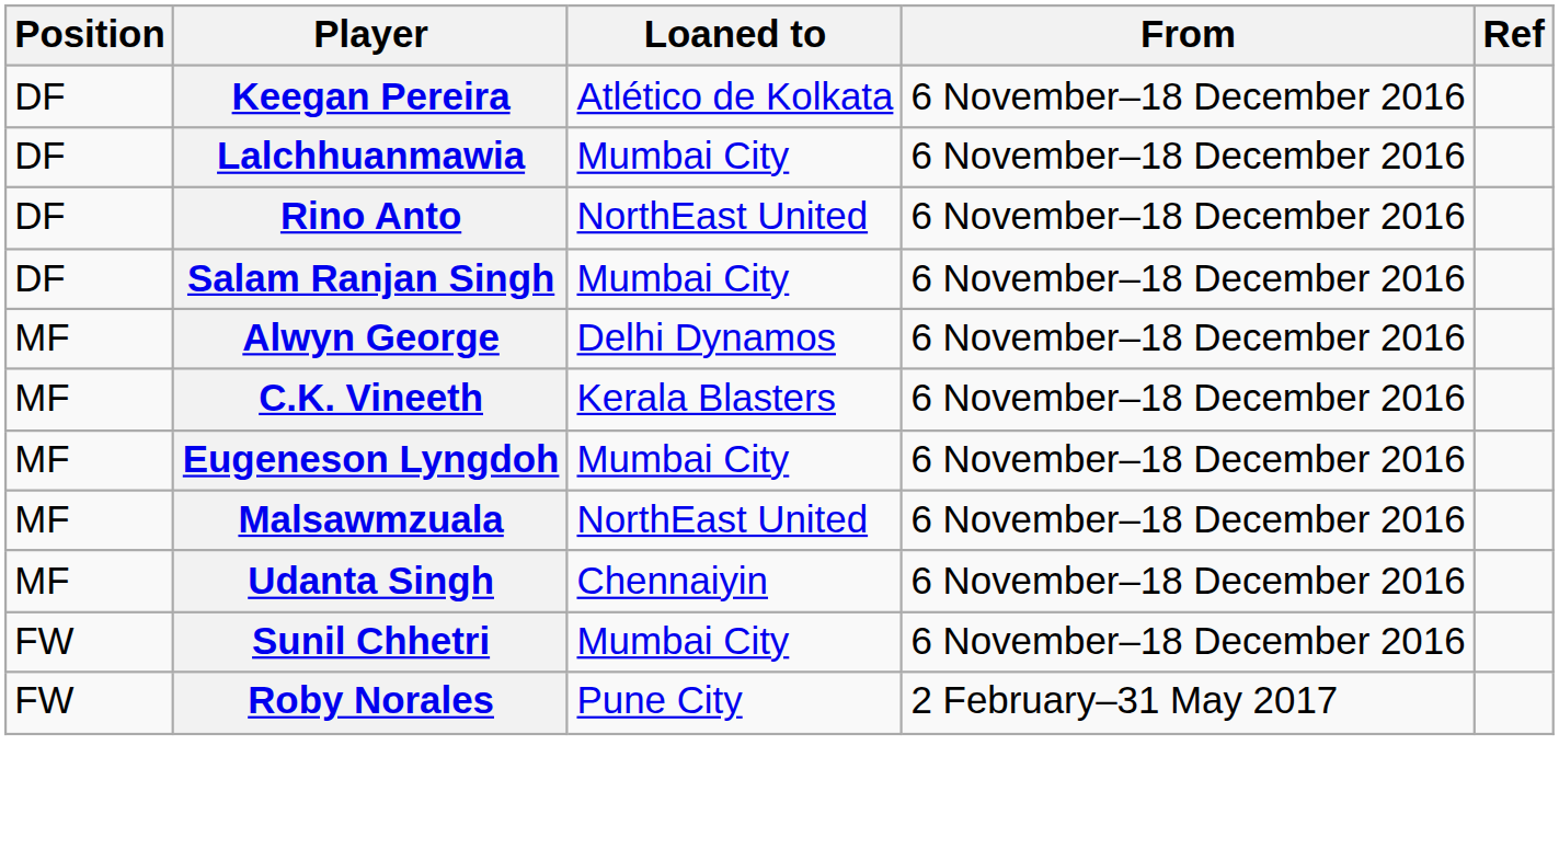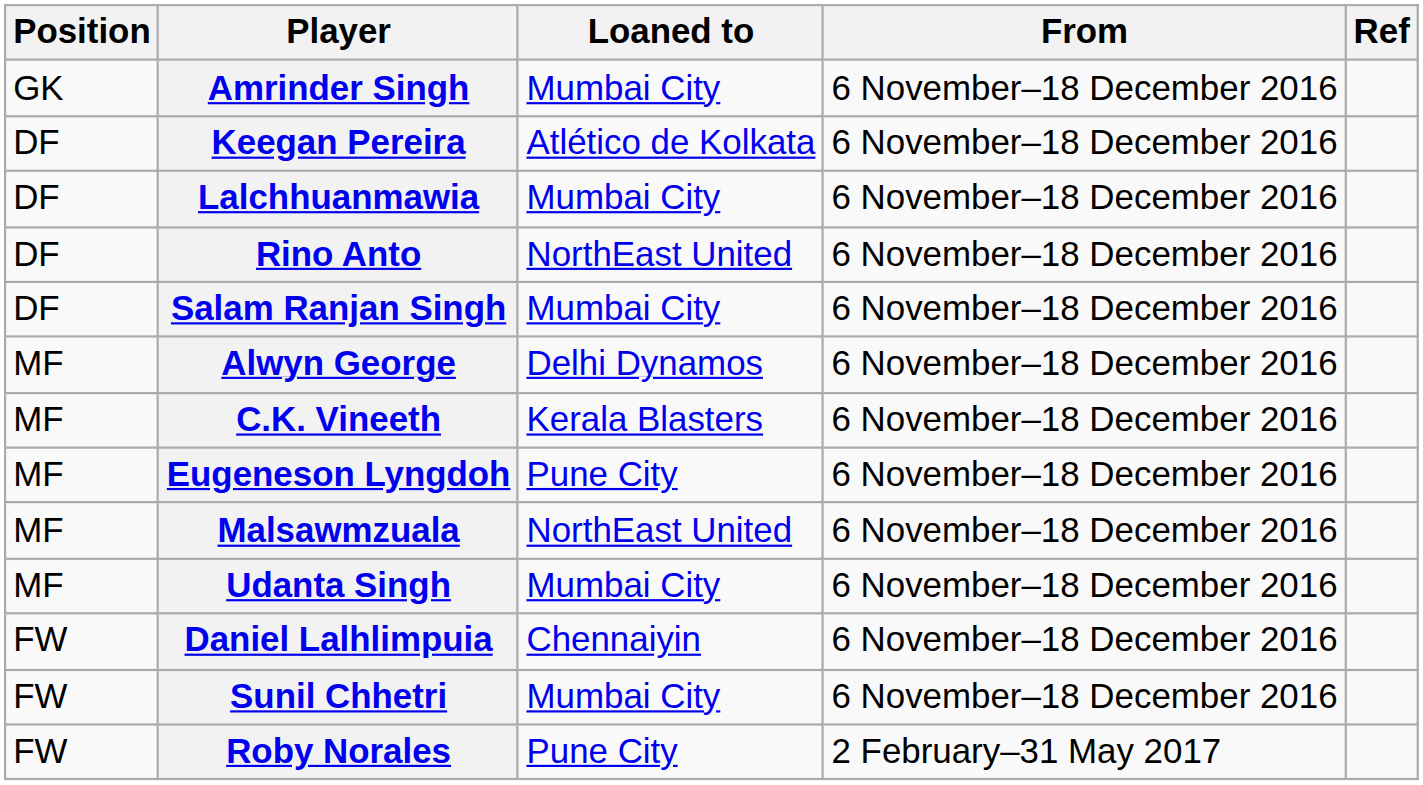+ row: GK | Amrinder Singh | Mumbai City | 6 November–18 December 2016
Eugeneson Lyngdoh | Loaned to: Mumbai City -> Pune City
Udanta Singh | Loaned to: Chennaiyin -> Mumbai City
+ row: FW | Daniel Lalhlimpuia | Chennaiyin | 6 November–18 December 2016
